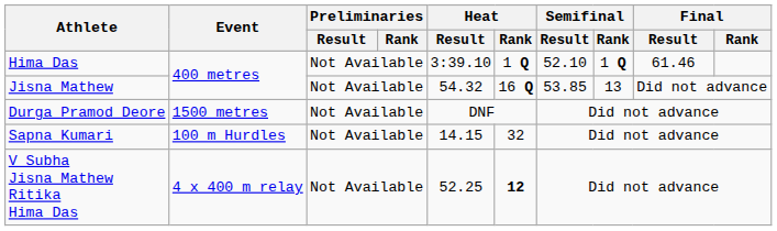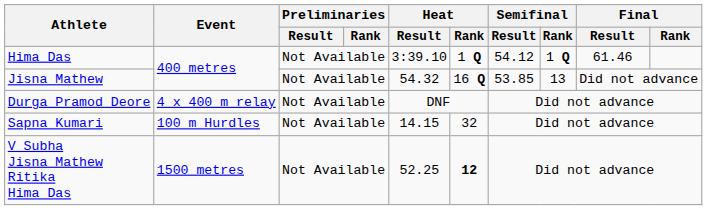Hima Das | Semifinal / Result: 52.10 -> 54.12
Durga Pramod Deore | Event: 1500 metres -> 4 x 400 m relay
V Subha Jisna Mathew Ritika Hima Das | Event: 4 x 400 m relay -> 1500 metres
